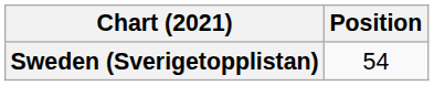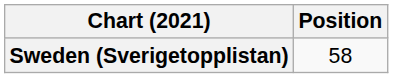Sweden (Sverigetopplistan) | Position: 54 -> 58
